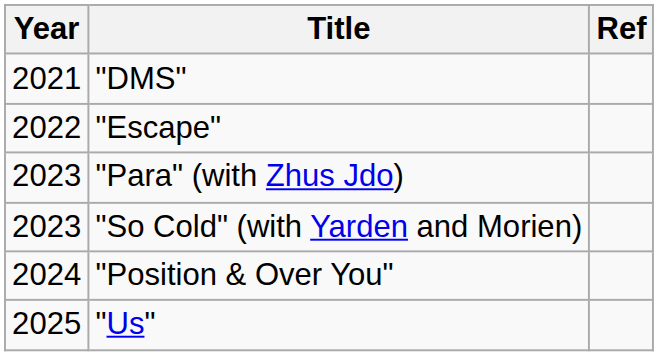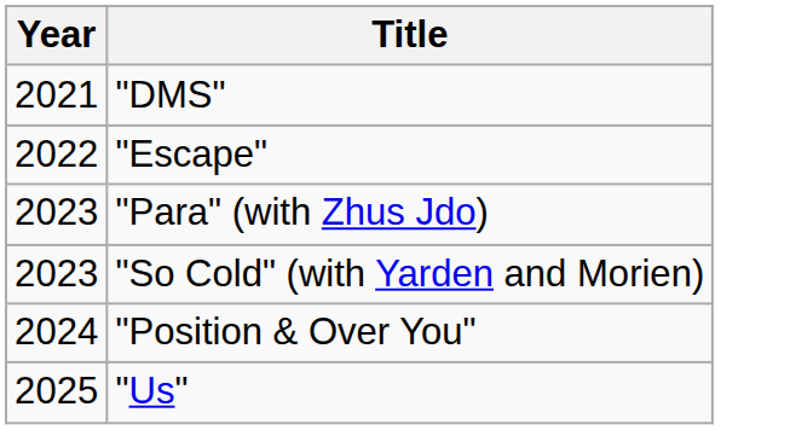- column: Ref
